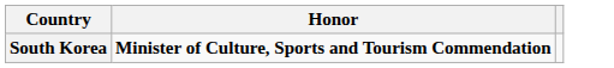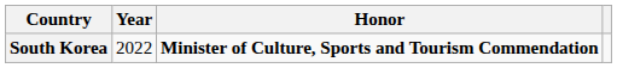+ column: Year | 2022
